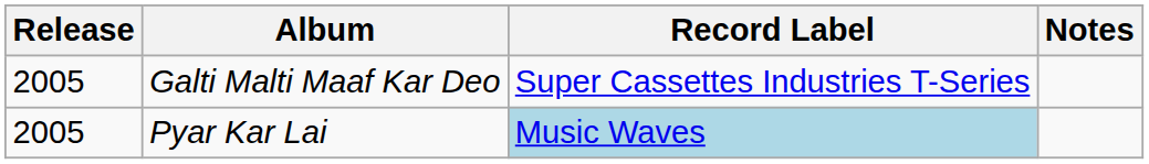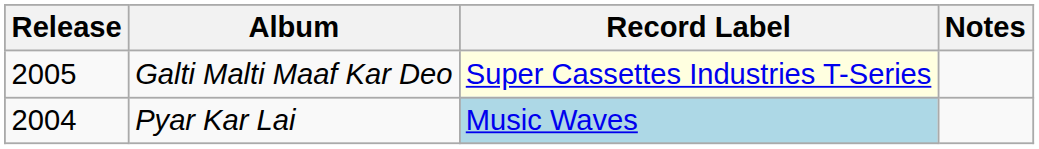Galti Malti Maaf Kar Deo | Record Label: no background -> lightyellow background
Pyar Kar Lai | Release: 2005 -> 2004
